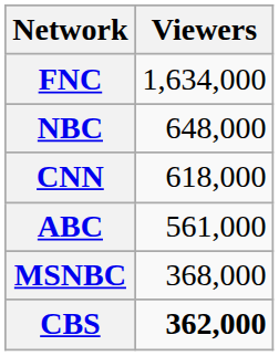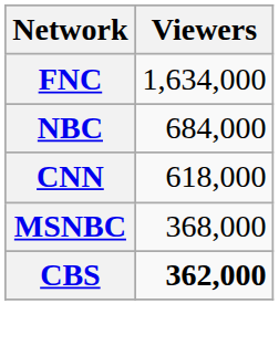NBC | Viewers: 648,000 -> 684,000
- row: ABC | 561,000
